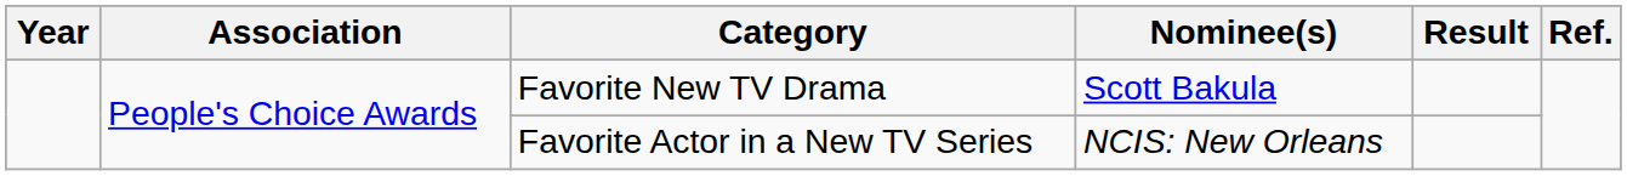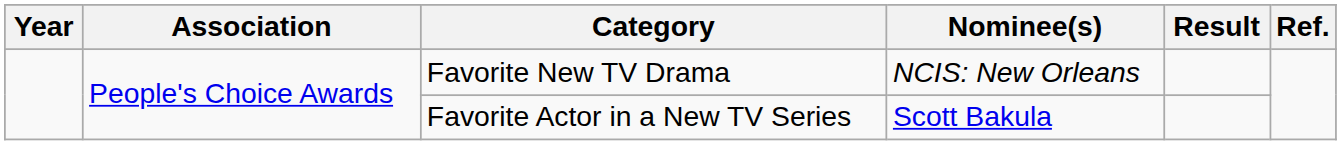Favorite New TV Drama | Nominee(s): Scott Bakula -> NCIS: New Orleans
Favorite Actor in a New TV Series | Nominee(s): NCIS: New Orleans -> Scott Bakula
